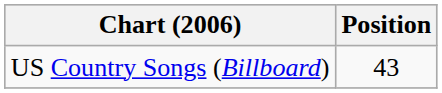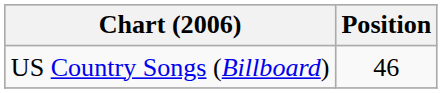US Country Songs (Billboard) | Position: 43 -> 46
